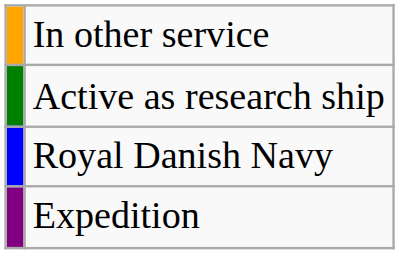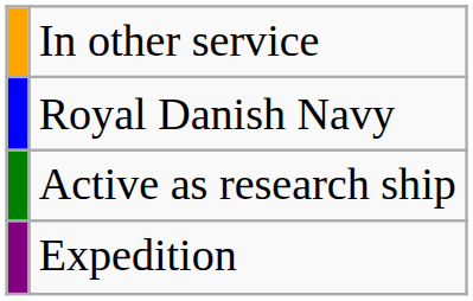rows swapped: Royal Danish Navy <-> Active as research ship
